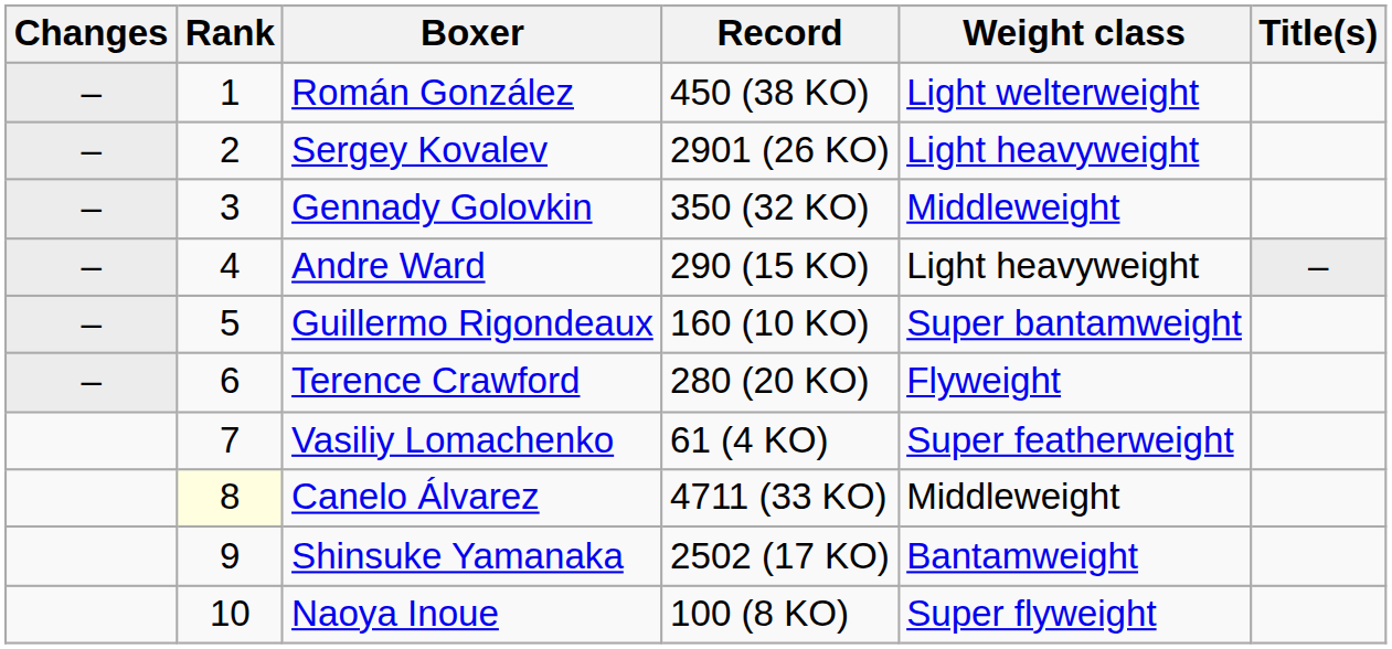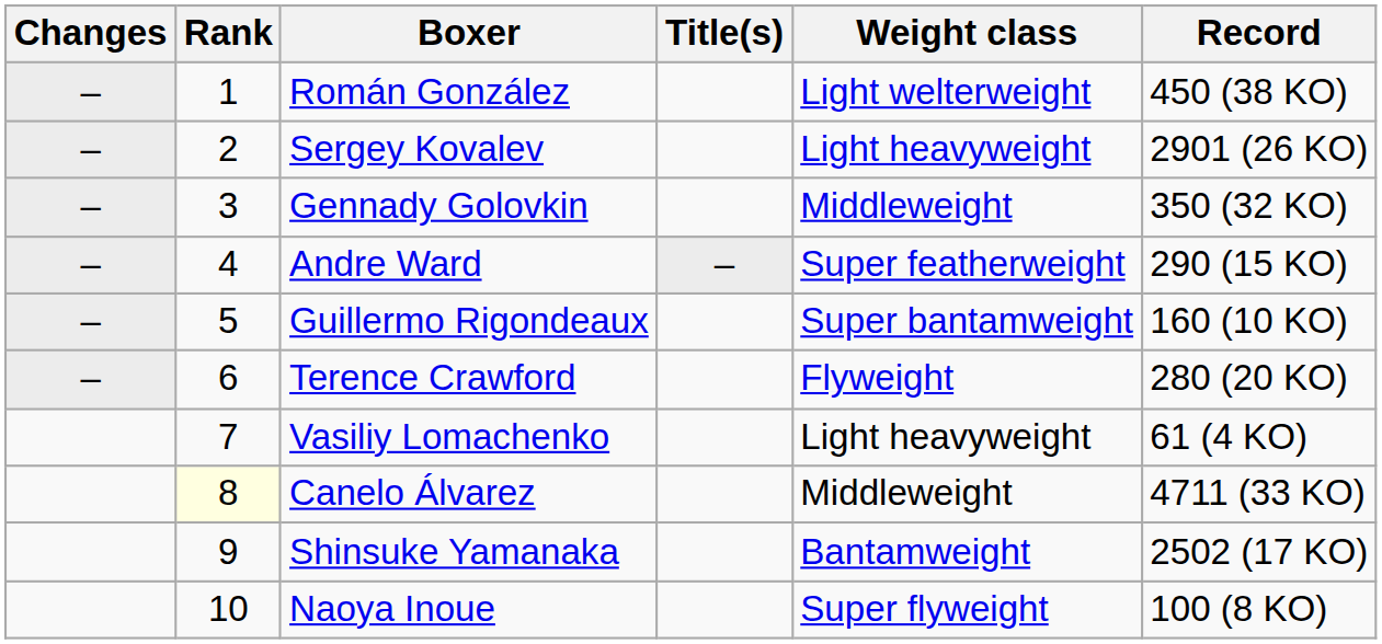columns swapped: Record <-> Title(s)
Andre Ward | Weight class: Light heavyweight -> Super featherweight
Vasiliy Lomachenko | Weight class: Super featherweight -> Light heavyweight
